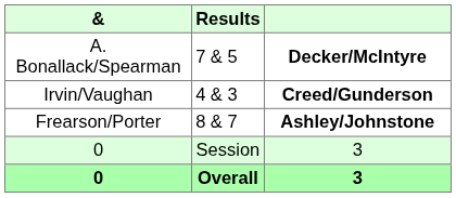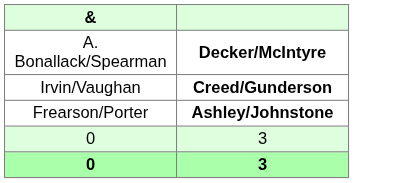- column: Results | 7 & 5 | 4 & 3 | 8 & 7 | Session | Overall
